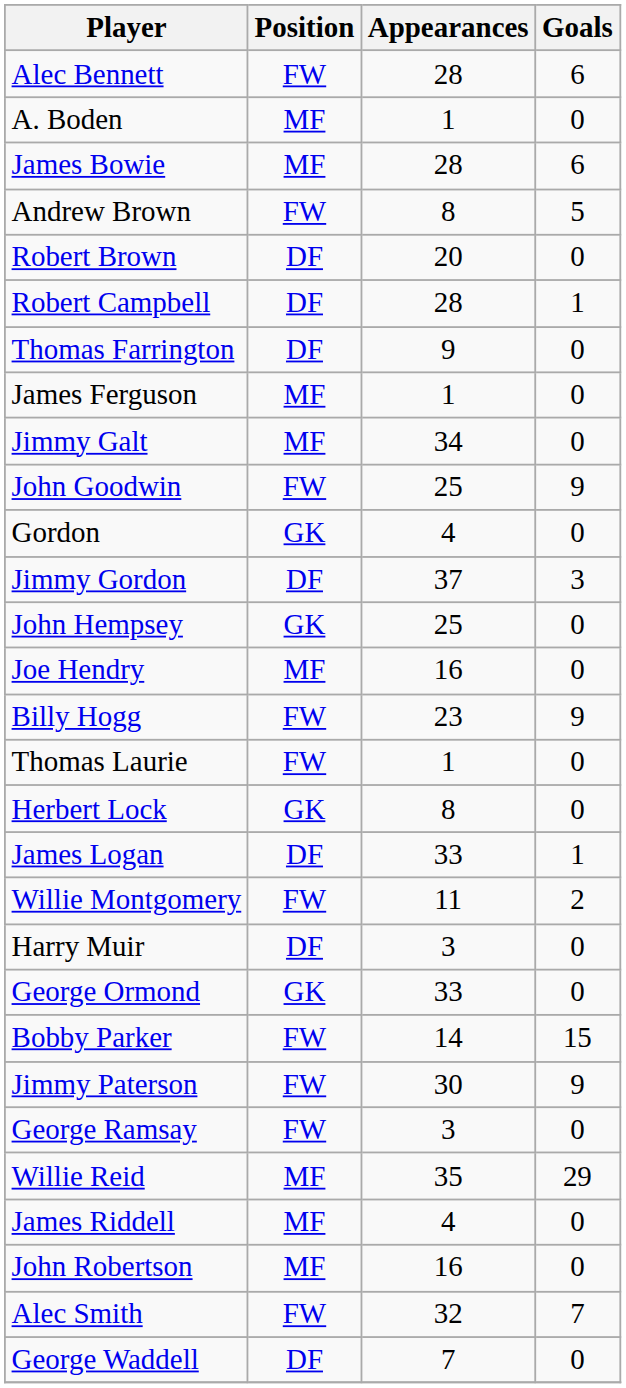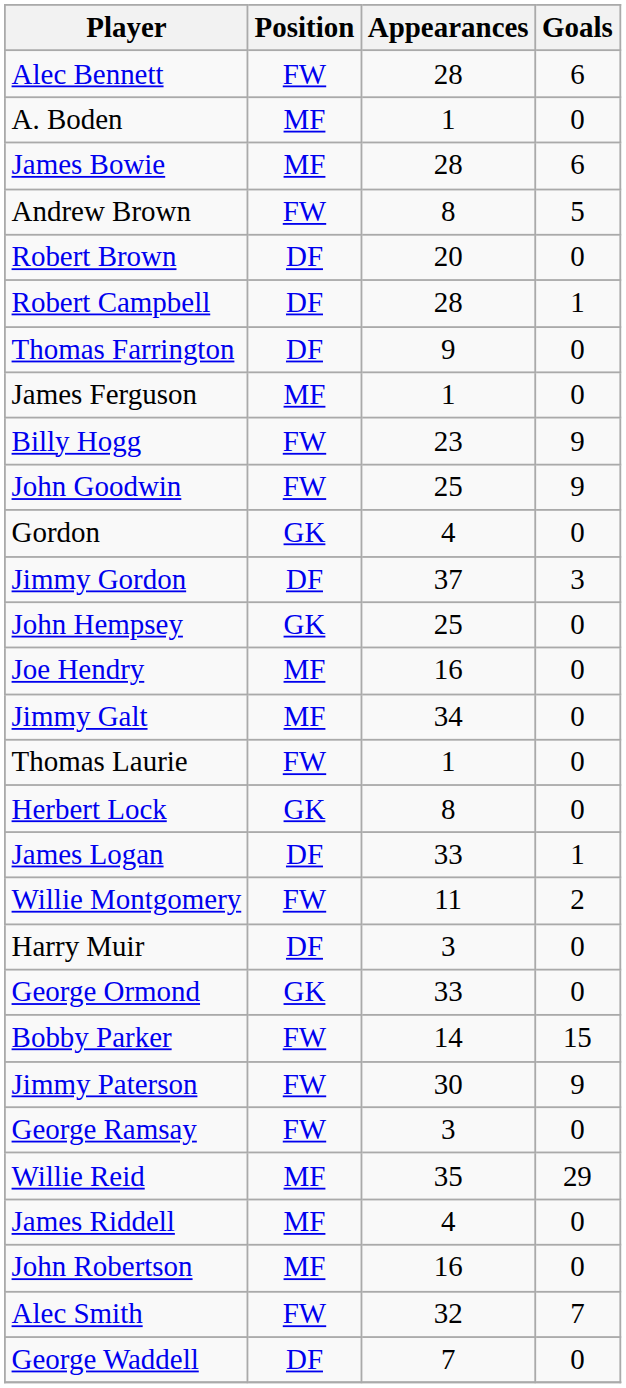rows swapped: Jimmy Galt <-> Billy Hogg
